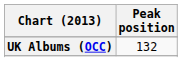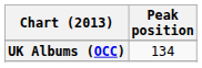UK Albums (OCC) | Peak position: 132 -> 134
